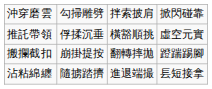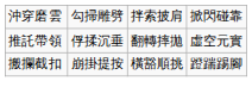推託帶領 | column 3: 橫豁順挑 -> 翻轉摔拋
搬攔截扣 | column 3: 翻轉摔拋 -> 橫豁順挑
- row: 沾粘綿纏 | 隨掳踏擠 | 進退端撮 | 镸短接拿
